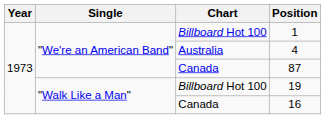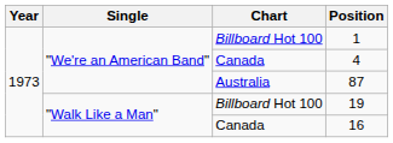4 | Chart: Australia -> Canada
87 | Chart: Canada -> Australia
